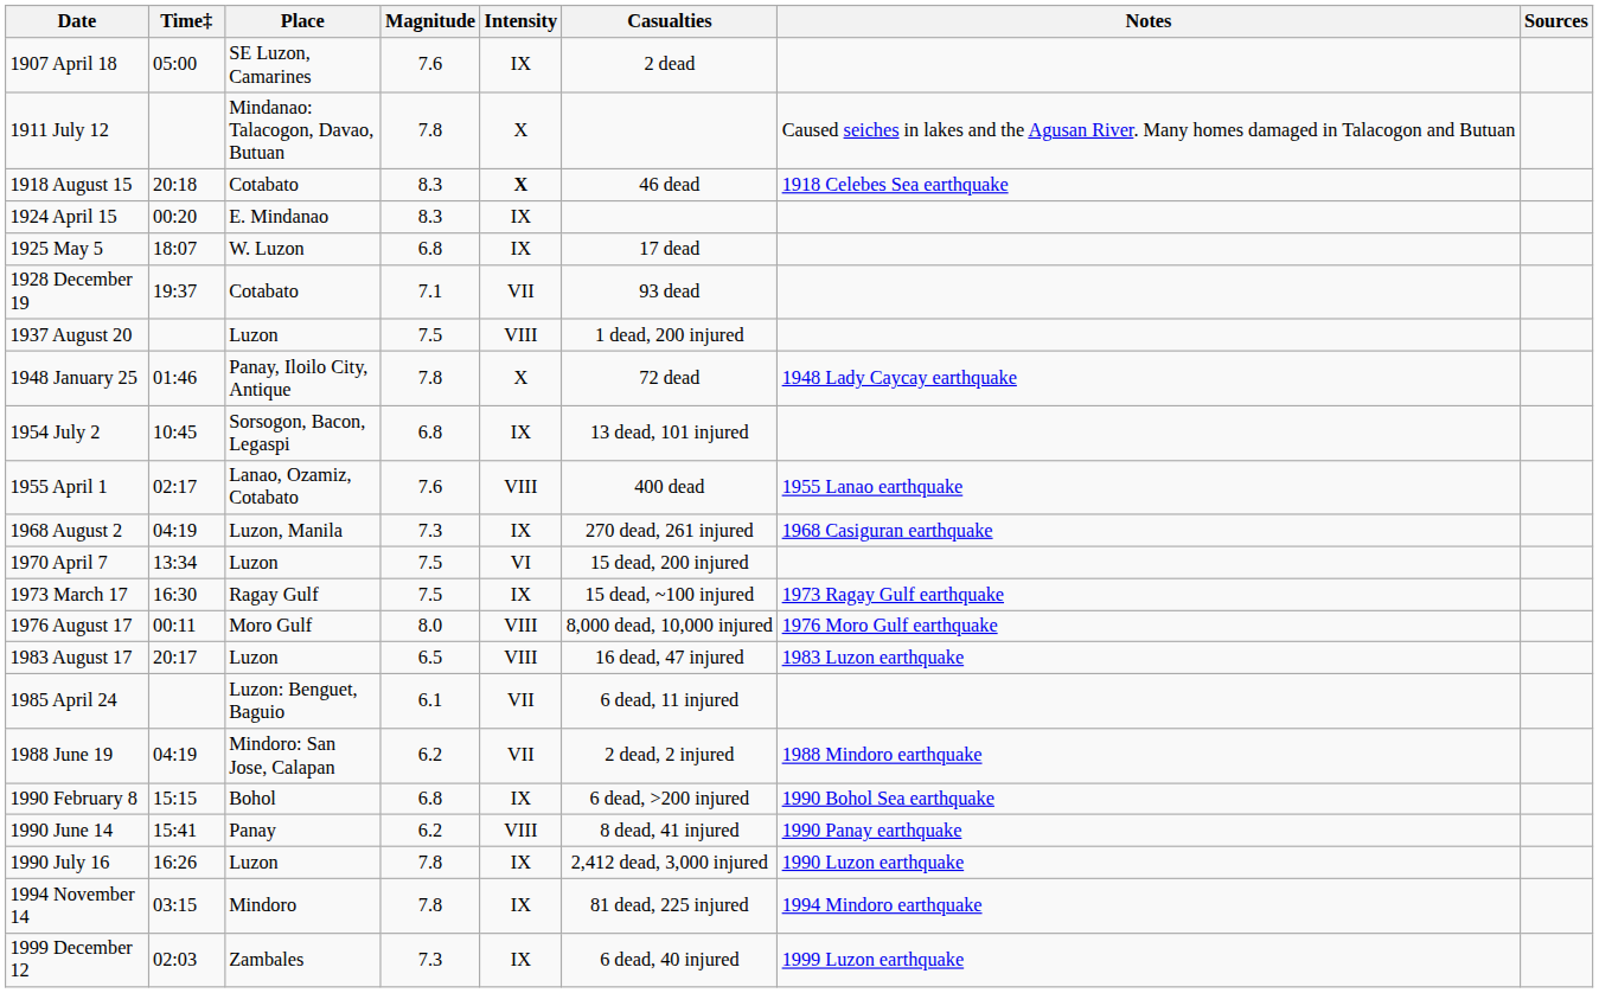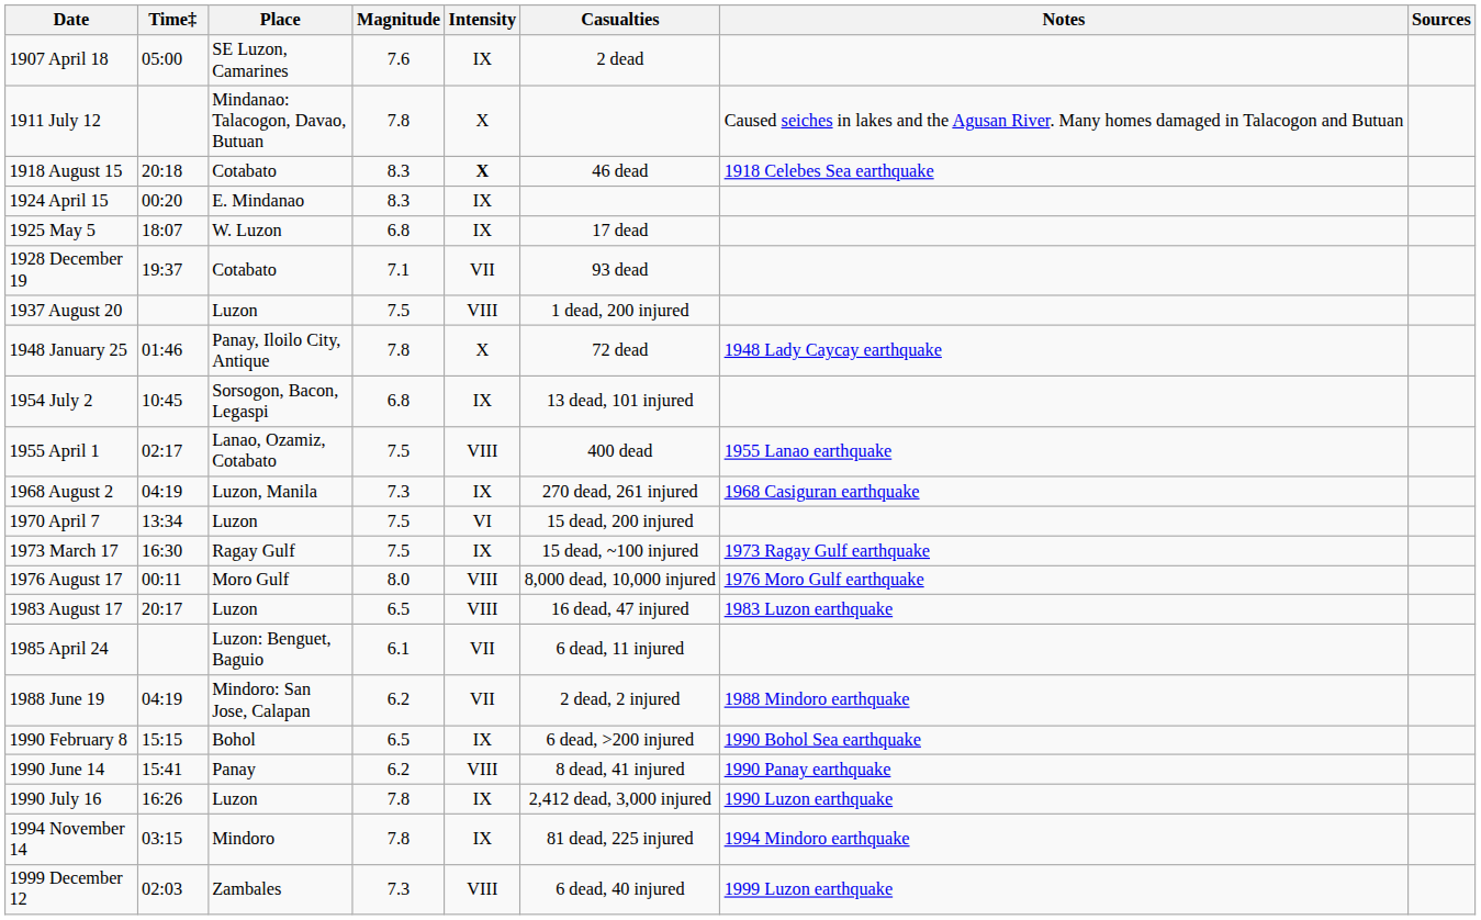1955 April 1 | Magnitude: 7.6 -> 7.5
1990 February 8 | Magnitude: 6.8 -> 6.5
1999 December 12 | Intensity: IX -> VIII
